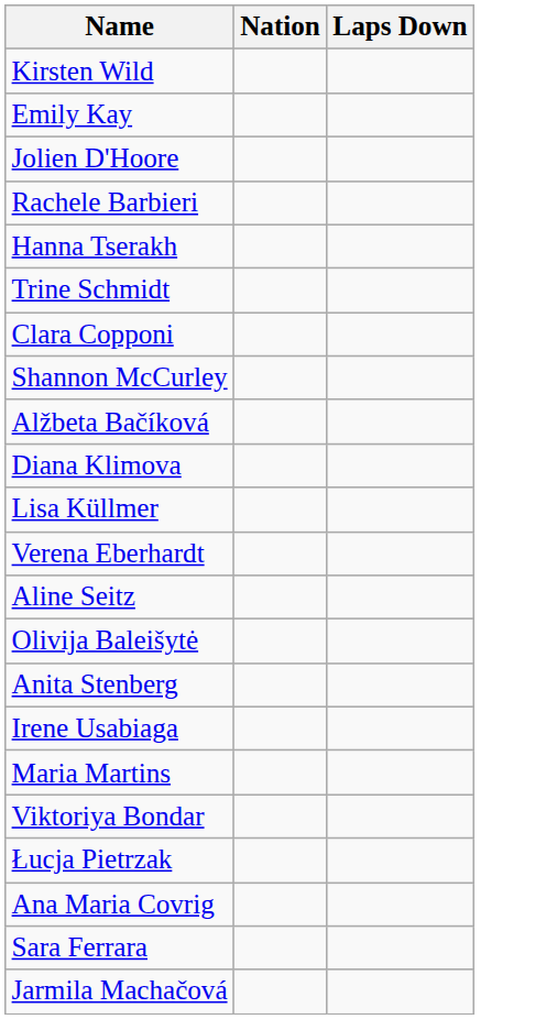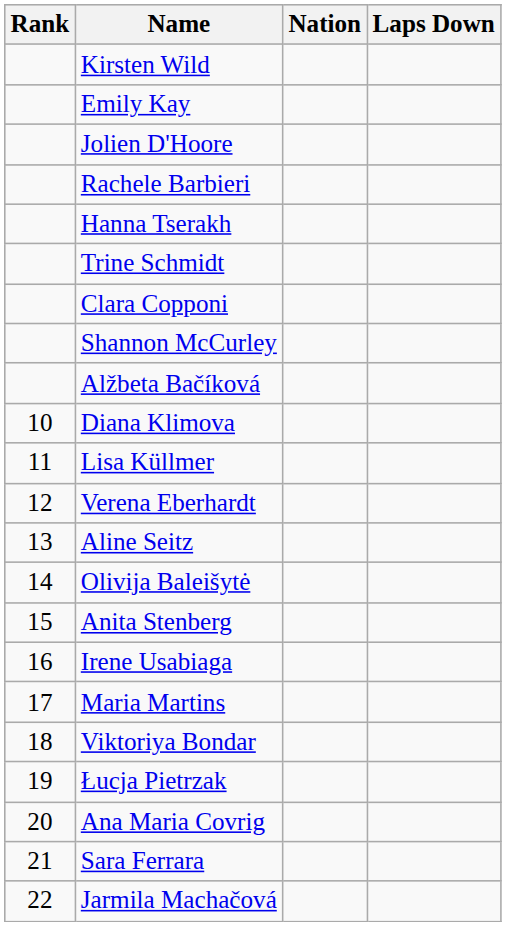+ column: Rank | 10 | 11 | 12 | 13 | 14 | 15 | 16 | 17 | 18 | 19 | 20 | 21 | 22
